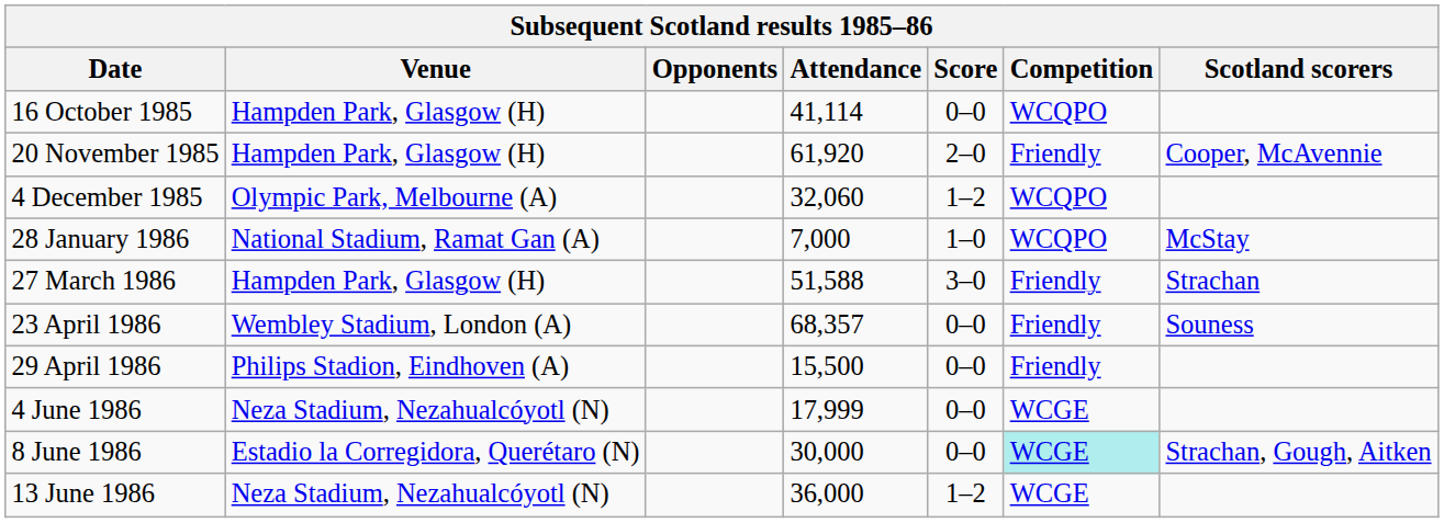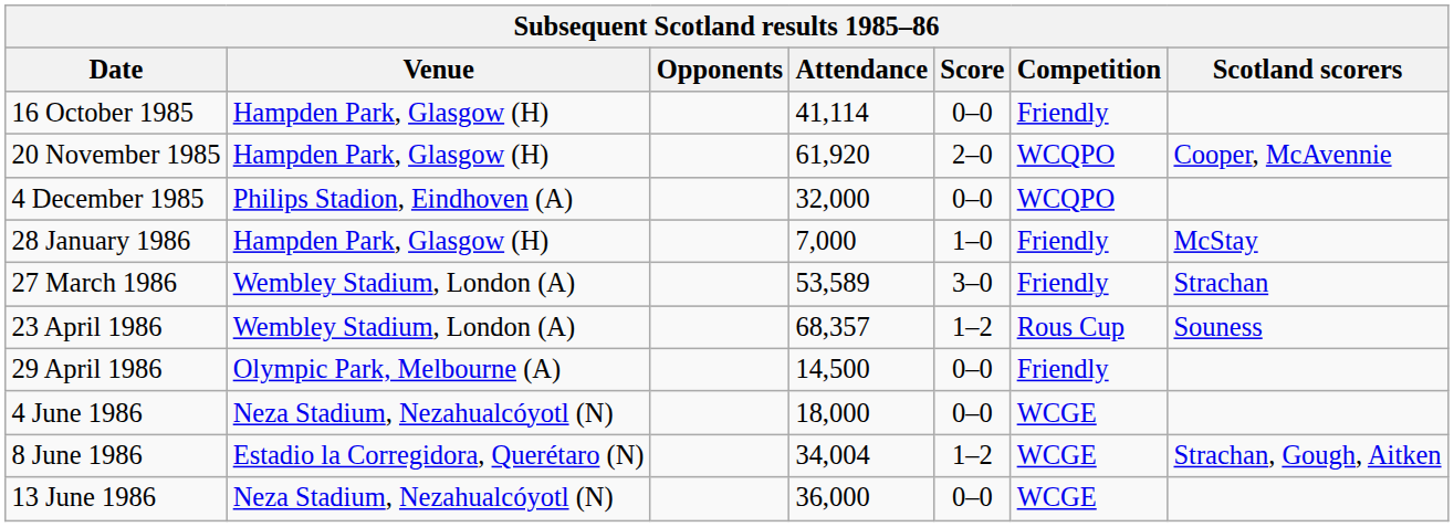16 October 1985 | Competition: WCQPO -> Friendly
20 November 1985 | Competition: Friendly -> WCQPO
4 December 1985 | Venue: Olympic Park, Melbourne (A) -> Philips Stadion, Eindhoven (A)
4 December 1985 | Attendance: 32,060 -> 32,000
4 December 1985 | Score: 1–2 -> 0–0
28 January 1986 | Venue: National Stadium, Ramat Gan (A) -> Hampden Park, Glasgow (H)
28 January 1986 | Competition: WCQPO -> Friendly
27 March 1986 | Venue: Hampden Park, Glasgow (H) -> Wembley Stadium, London (A)
27 March 1986 | Attendance: 51,588 -> 53,589
23 April 1986 | Score: 0–0 -> 1–2
23 April 1986 | Competition: Friendly -> Rous Cup
29 April 1986 | Venue: Philips Stadion, Eindhoven (A) -> Olympic Park, Melbourne (A)
29 April 1986 | Attendance: 15,500 -> 14,500
4 June 1986 | Attendance: 17,999 -> 18,000
8 June 1986 | Attendance: 30,000 -> 34,004
8 June 1986 | Score: 0–0 -> 1–2
8 June 1986 | Competition: paleturquoise background -> no background
13 June 1986 | Score: 1–2 -> 0–0
